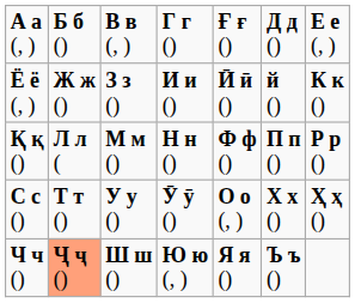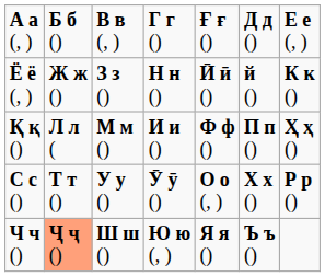Ё ё (, ) | column 4: И и () -> Н н ()
Қ қ () | column 4: Н н () -> И и ()
Қ қ () | column 7: Р р () -> Ҳ ҳ ()
С с () | column 7: Ҳ ҳ () -> Р р ()
